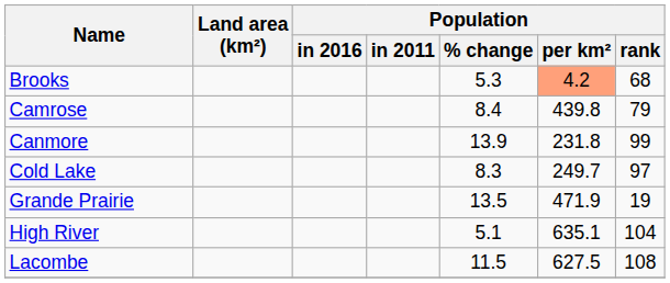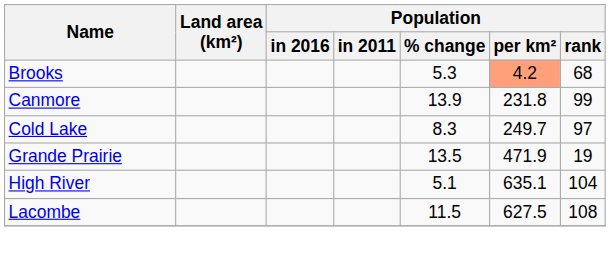- row: Camrose | 8.4 | 439.8 | 79
